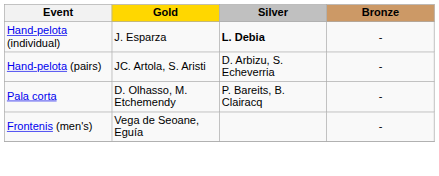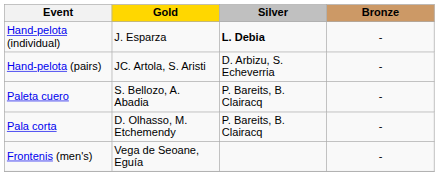+ row: Paleta cuero | S. Bellozo, A. Abadia | P. Bareits, B. Clairacq | -
